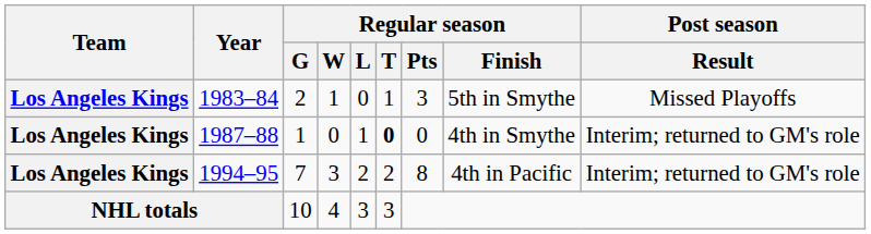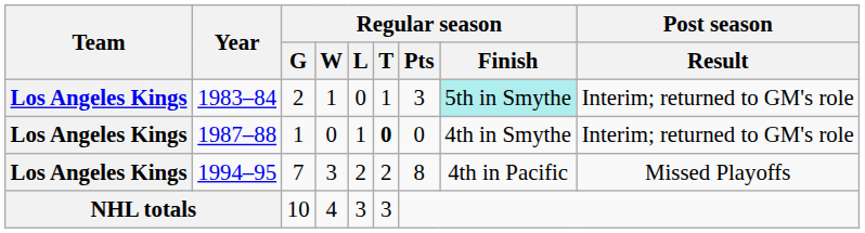1983–84 | Regular season / Finish: no background -> paleturquoise background
1983–84 | Post season / Result: Missed Playoffs -> Interim; returned to GM's role
1994–95 | Post season / Result: Interim; returned to GM's role -> Missed Playoffs
